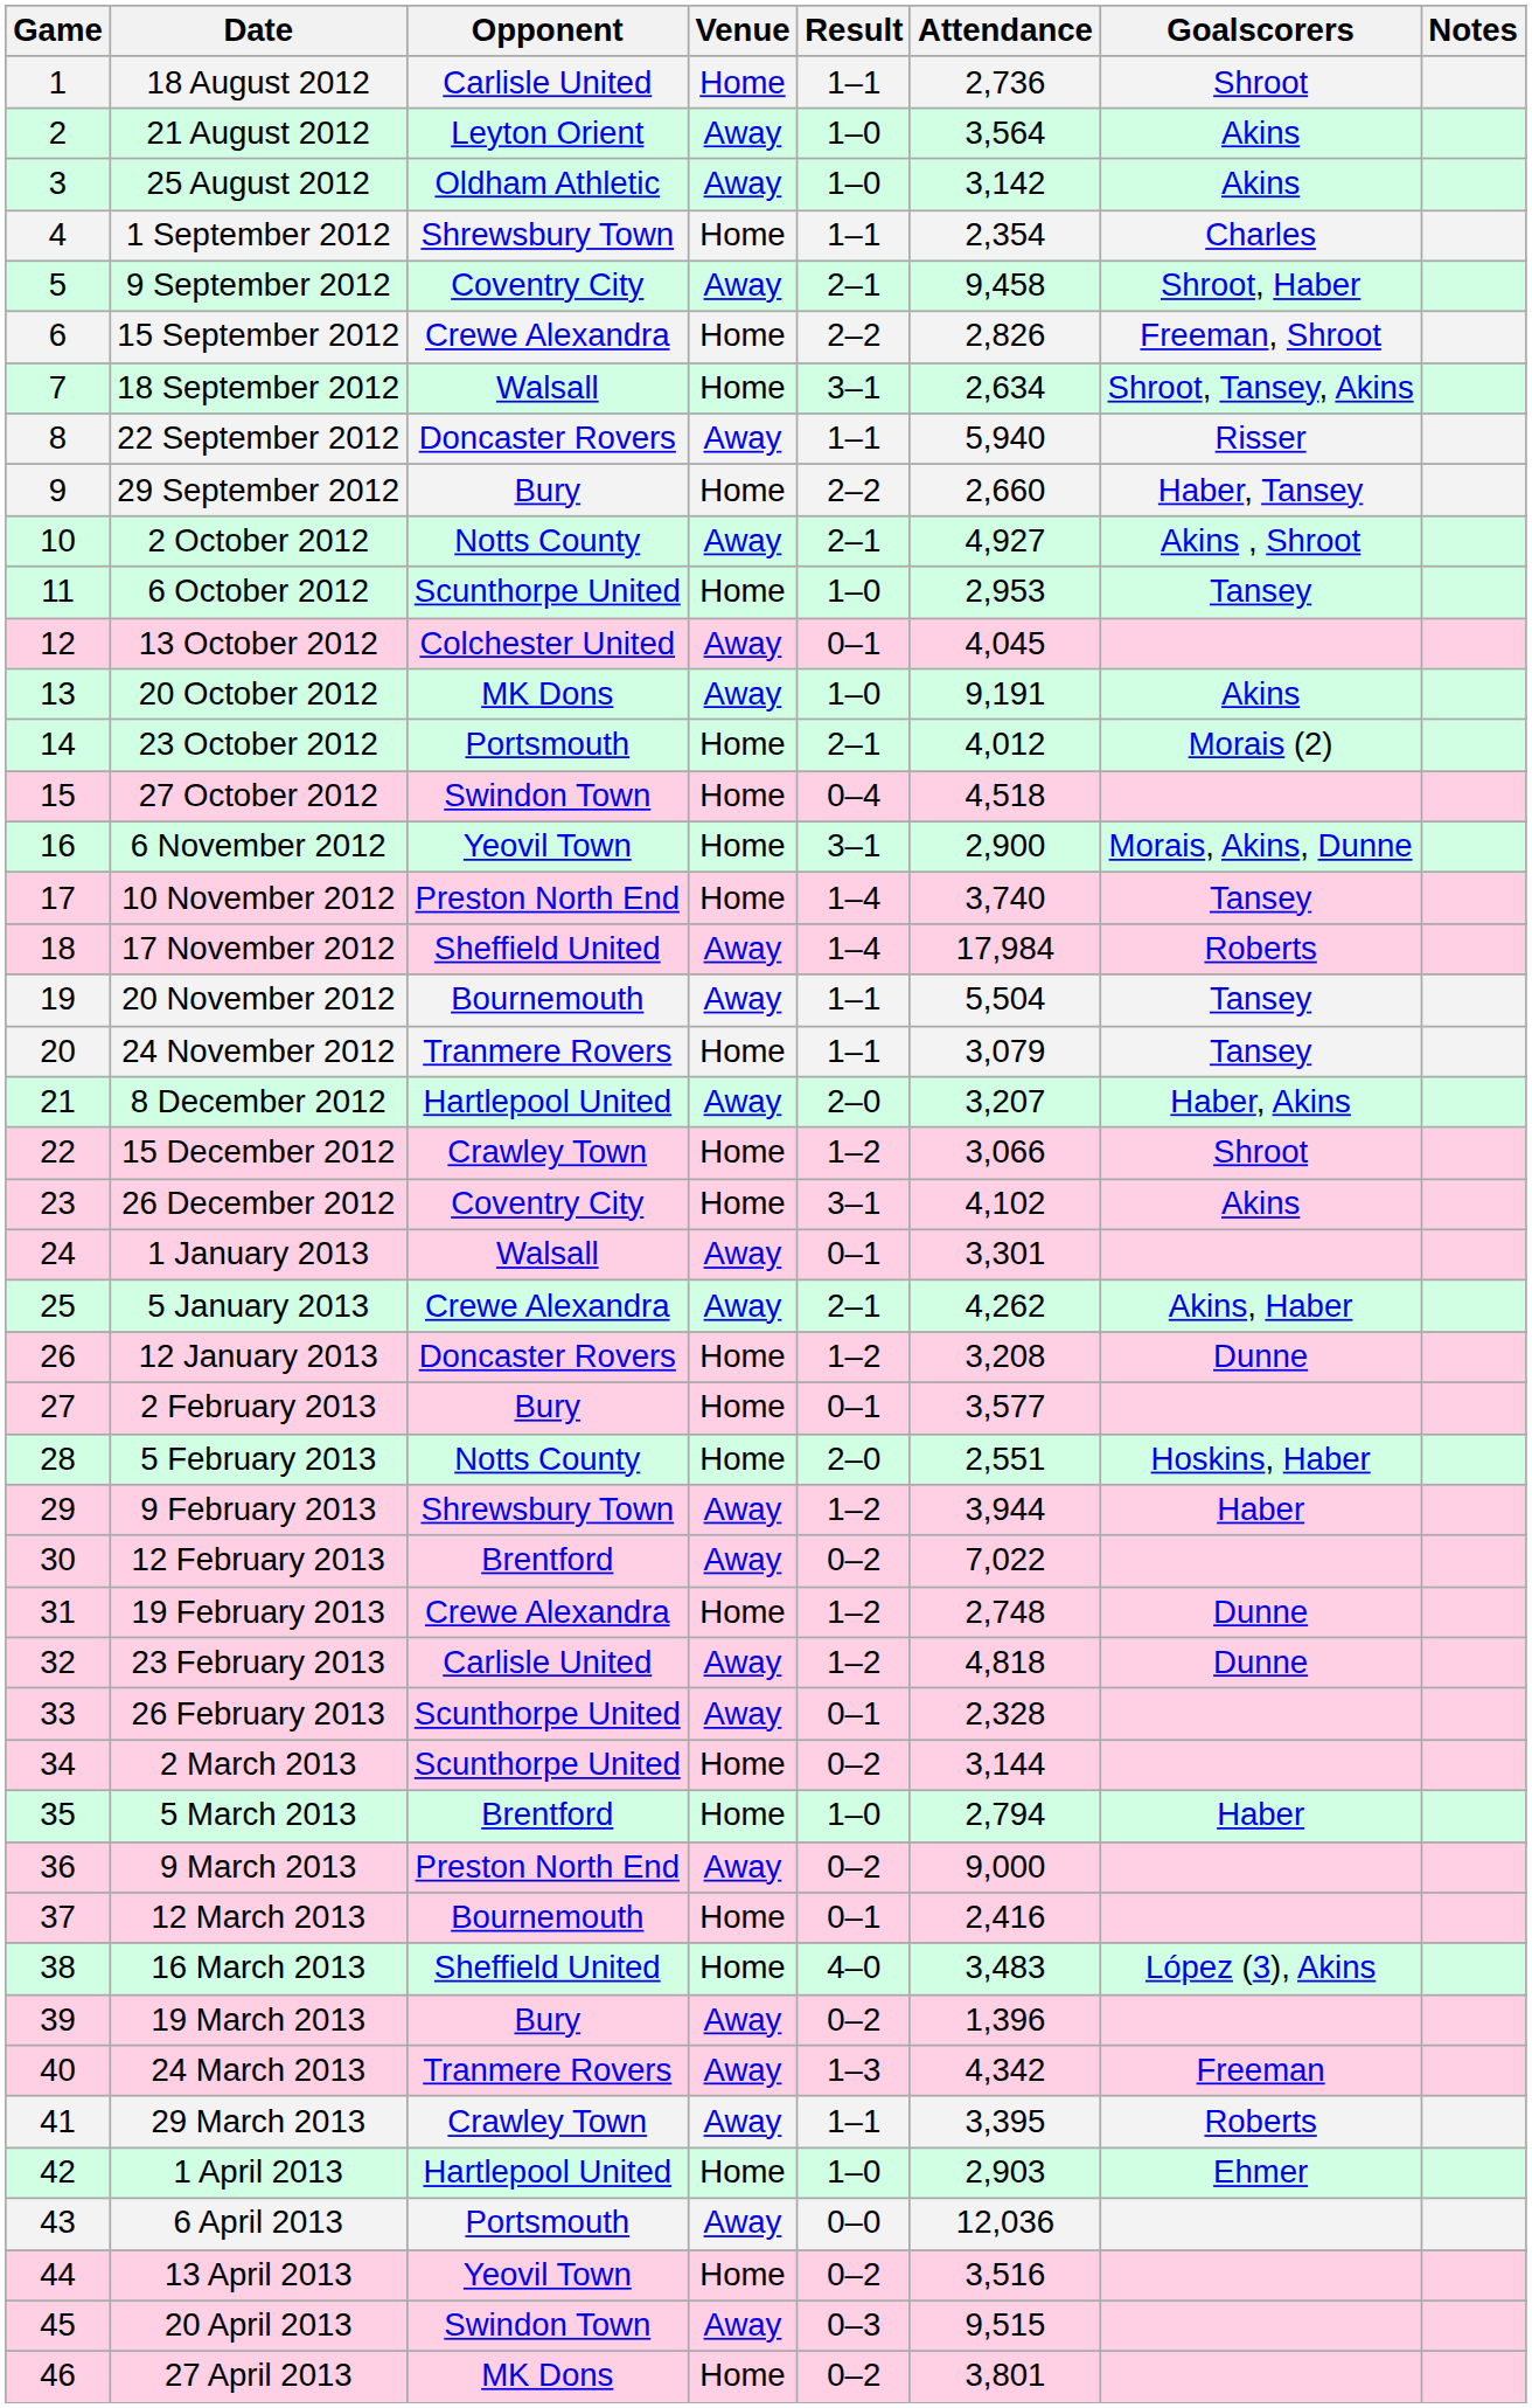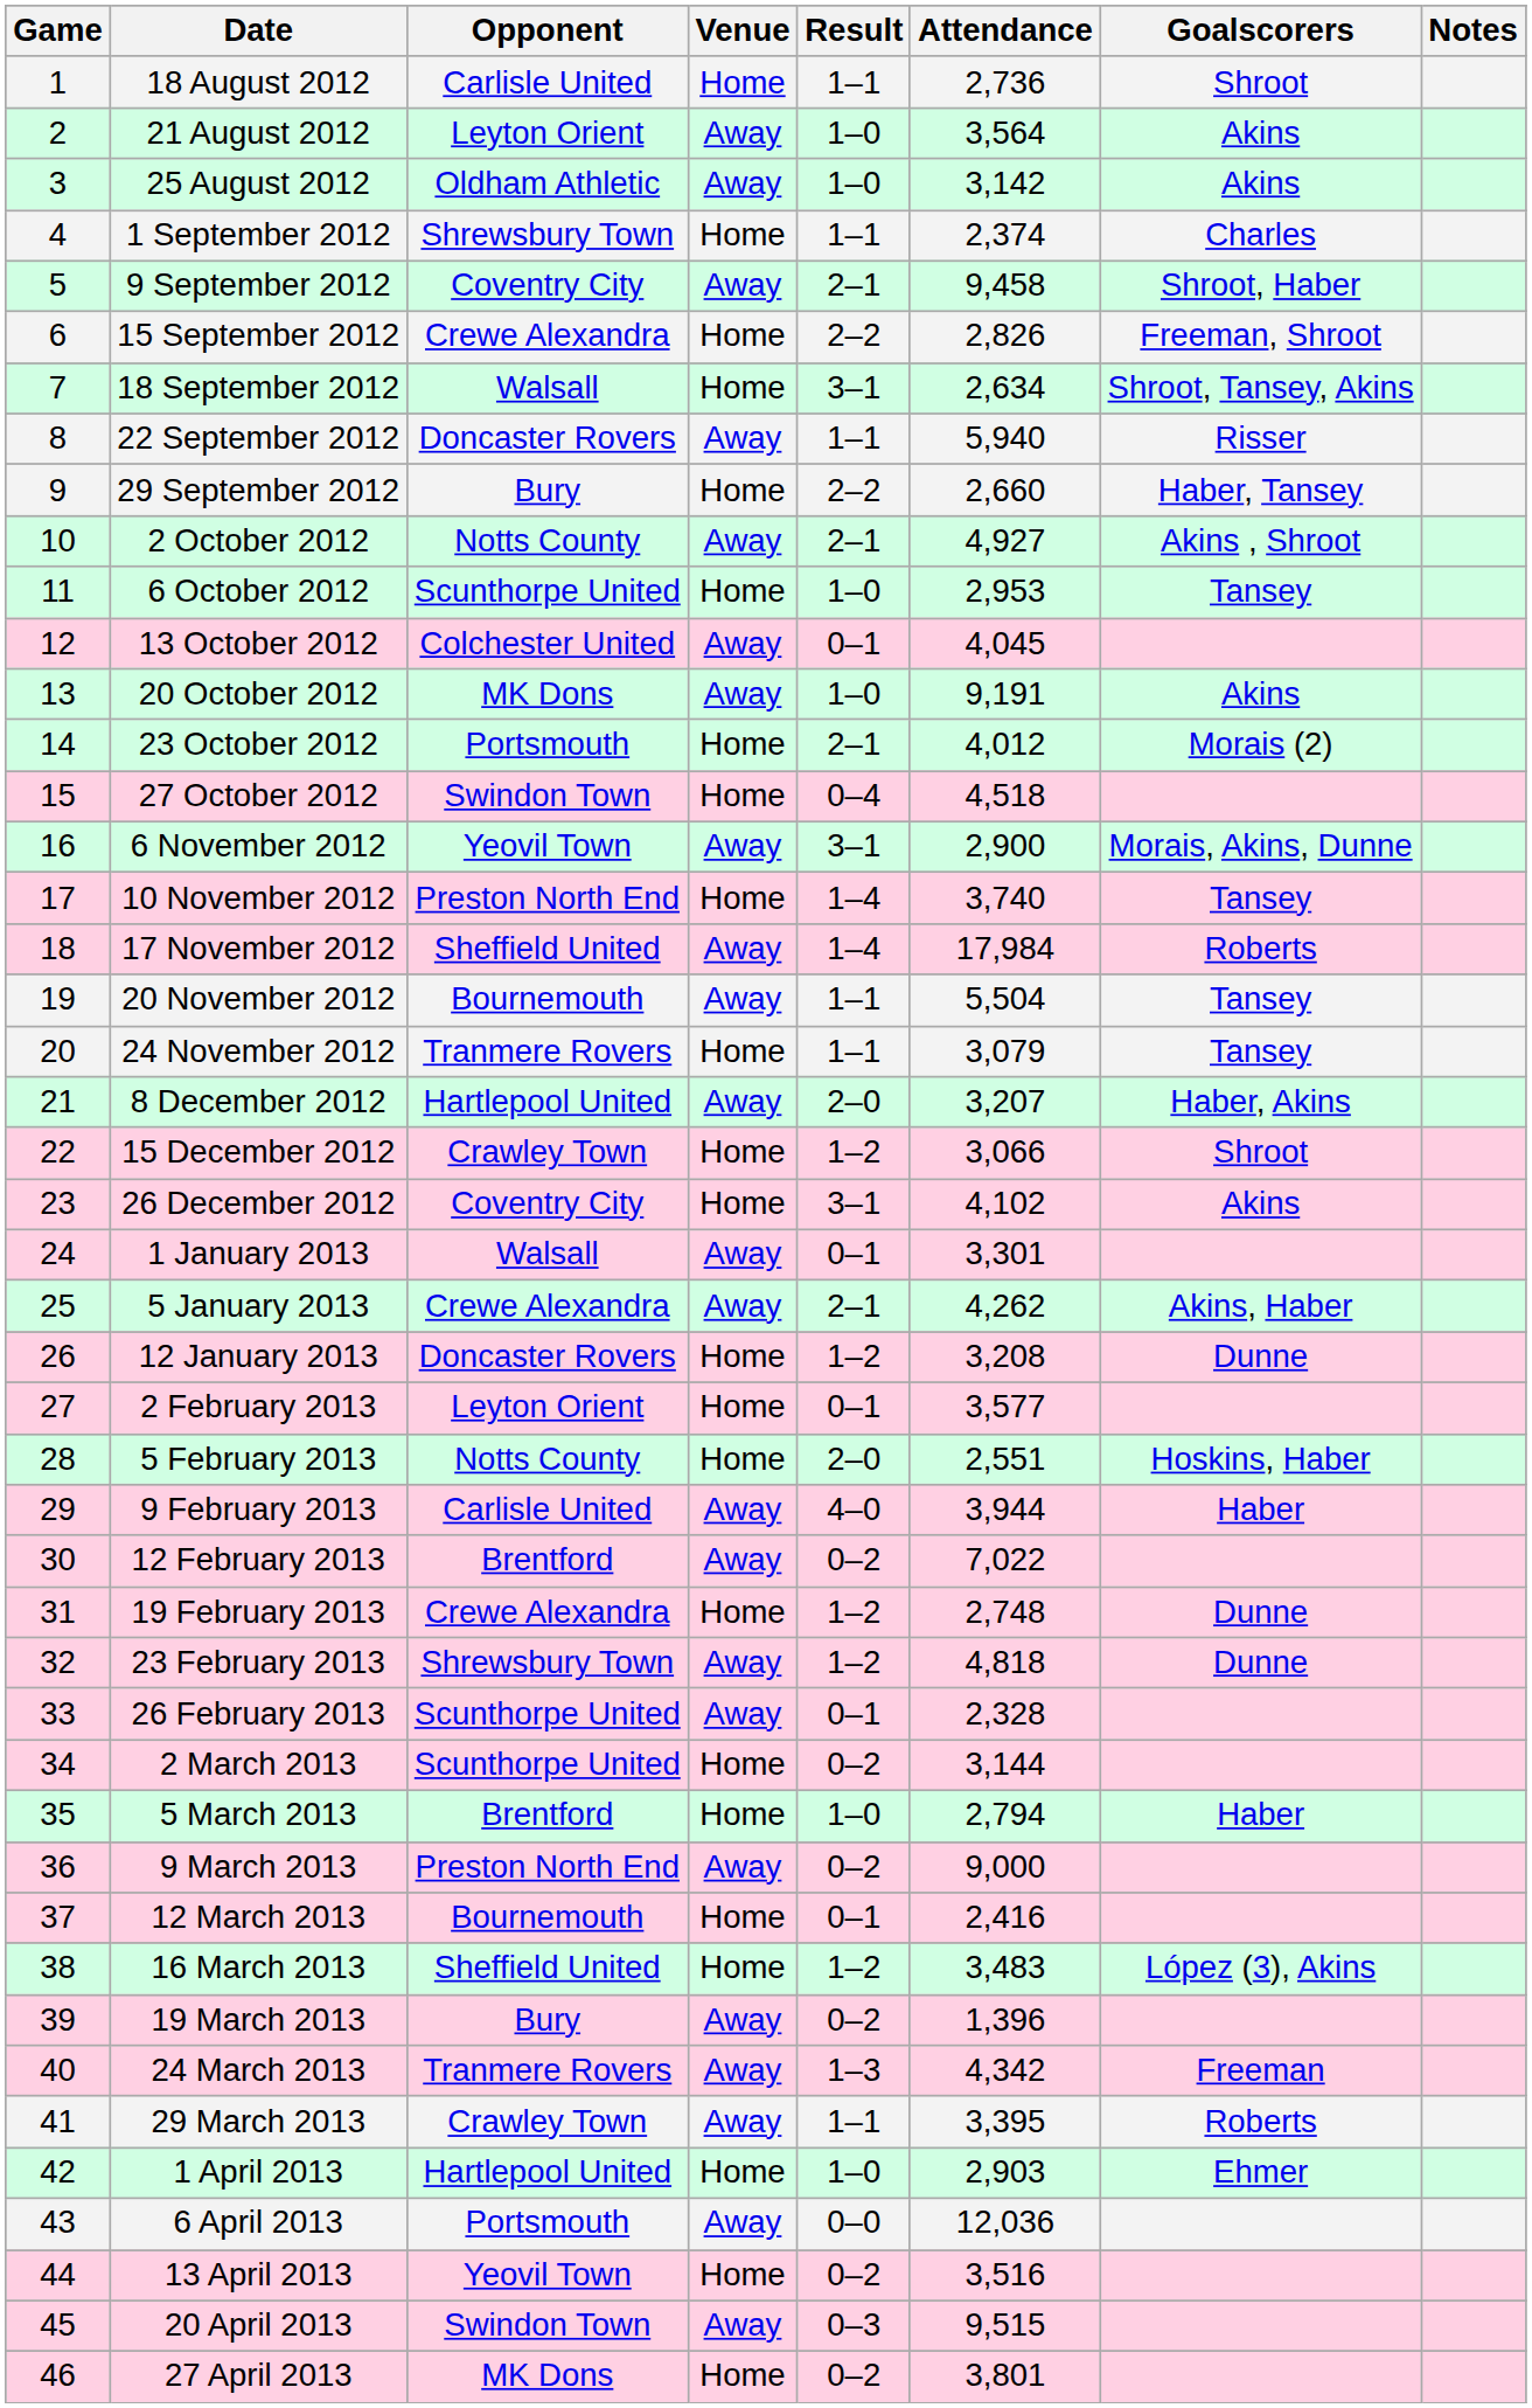1 September 2012 | Attendance: 2,354 -> 2,374
6 November 2012 | Venue: Home -> Away
2 February 2013 | Opponent: Bury -> Leyton Orient
9 February 2013 | Opponent: Shrewsbury Town -> Carlisle United
9 February 2013 | Result: 1–2 -> 4–0
23 February 2013 | Opponent: Carlisle United -> Shrewsbury Town
16 March 2013 | Result: 4–0 -> 1–2
